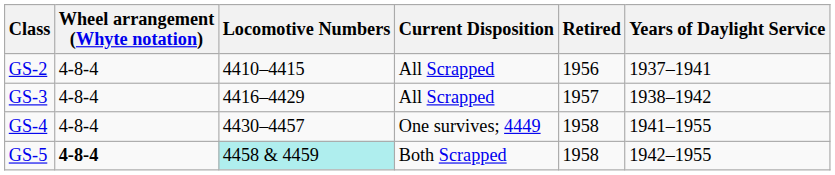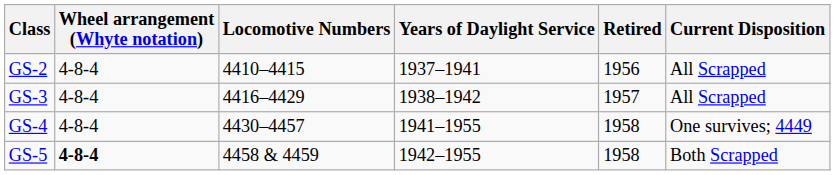columns swapped: Years of Daylight Service <-> Current Disposition
GS-5 | Locomotive Numbers: paleturquoise background -> no background
